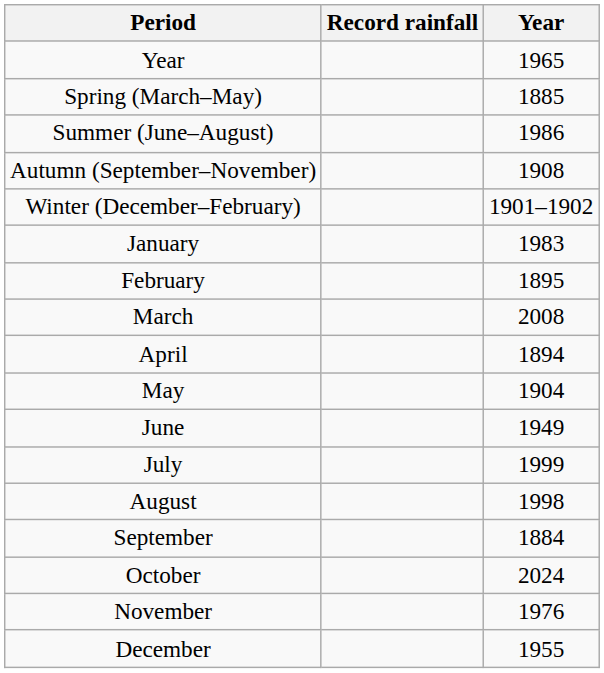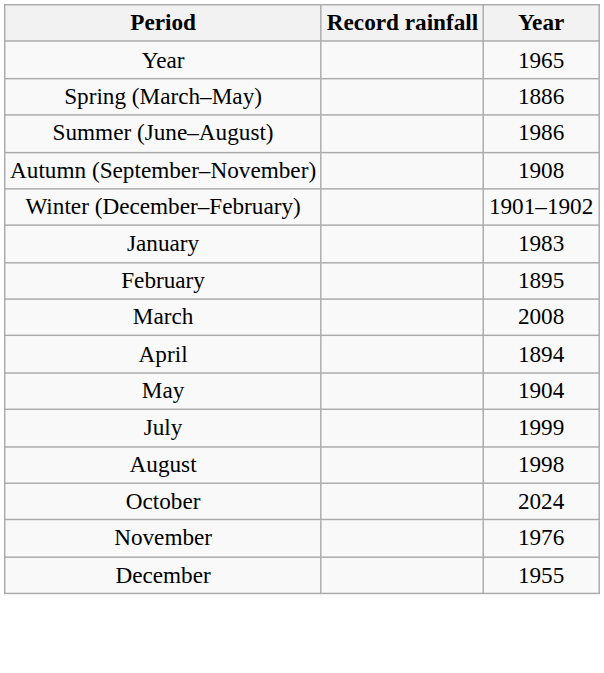Spring (March–May) | Year: 1885 -> 1886
- row: June | 1949
- row: September | 1884
